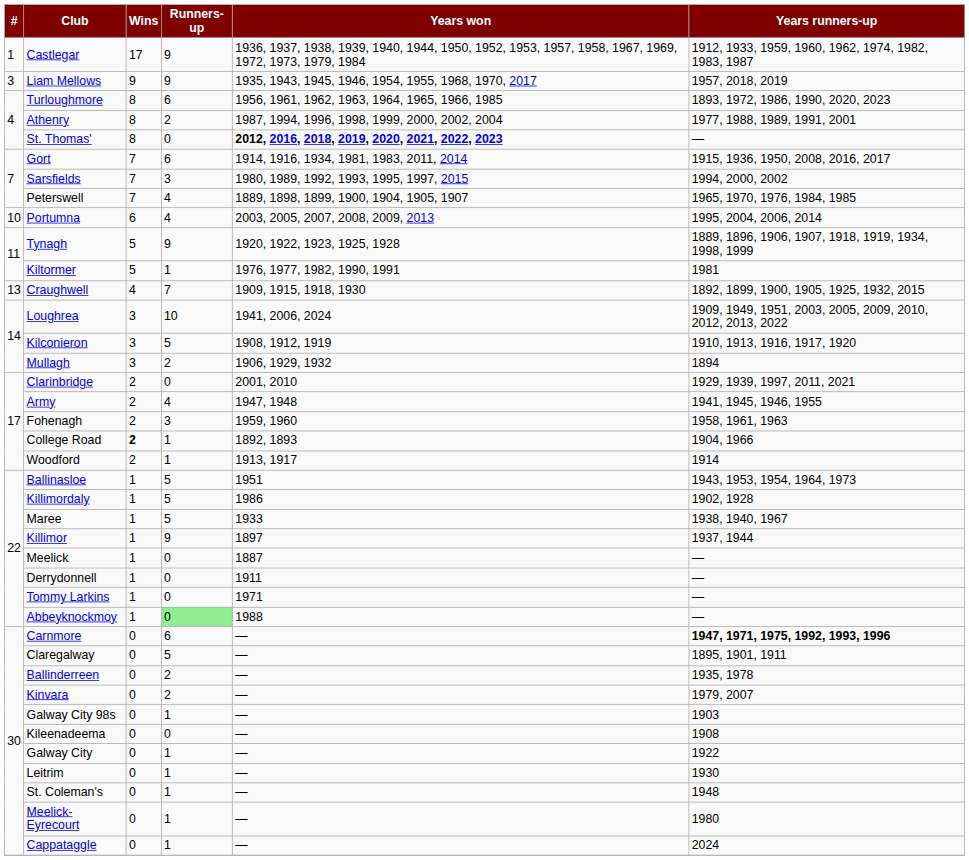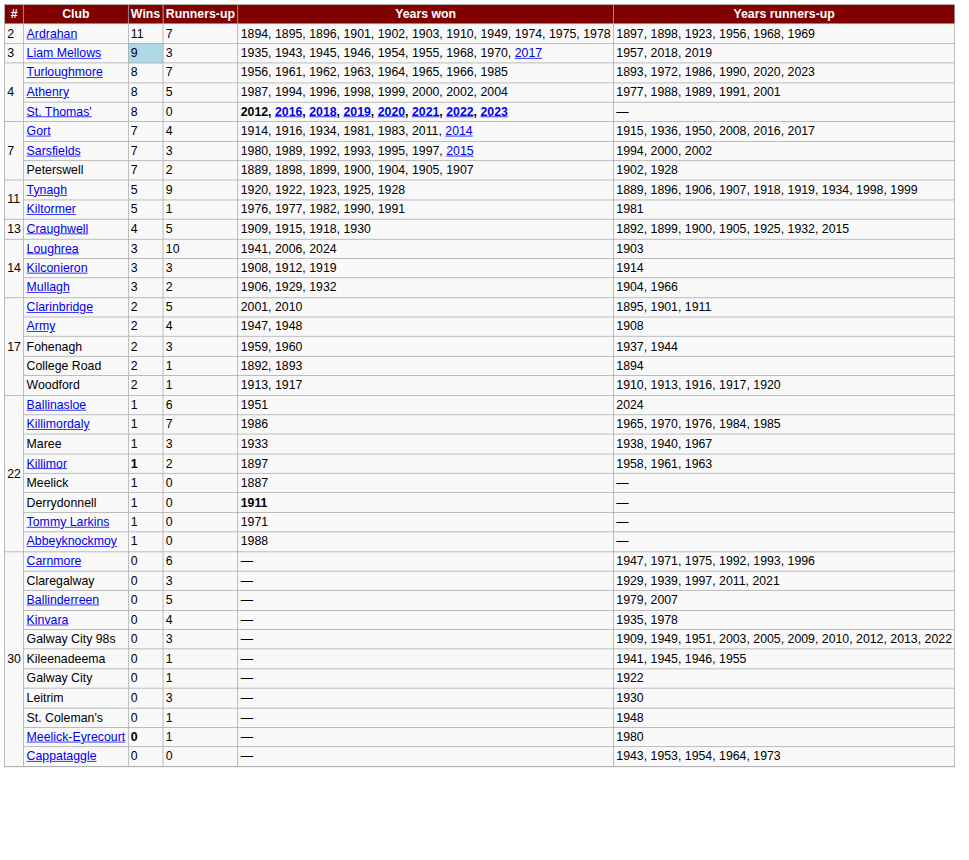- row: 1 | Castlegar | 17 | 9 | 1936, 1937, 1938, 1939, 1940, 1944, 1950, 1952, 1953, 1957, 1958, 1967, 1969, 1972, 1973, 1979, 1984 | 1912, 1933, 1959, 1960, 1962, 1974, 1982, 1983, 1987
+ row: 2 | Ardrahan | 11 | 7 | 1894, 1895, 1896, 1901, 1902, 1903, 1910, 1949, 1974, 1975, 1978 | 1897, 1898, 1923, 1956, 1968, 1969
Liam Mellows | Wins: no background -> lightblue background
Liam Mellows | Runners-up: 9 -> 3
Turloughmore | Runners-up: 6 -> 7
Athenry | Runners-up: 2 -> 5
Gort | Runners-up: 6 -> 4
Peterswell | Runners-up: 4 -> 2
Peterswell | Years runners-up: 1965, 1970, 1976, 1984, 1985 -> 1902, 1928
- row: 10 | Portumna | 6 | 4 | 2003, 2005, 2007, 2008, 2009, 2013 | 1995, 2004, 2006, 2014
Craughwell | Runners-up: 7 -> 5
Loughrea | Years runners-up: 1909, 1949, 1951, 2003, 2005, 2009, 2010, 2012, 2013, 2022 -> 1903
Kilconieron | Runners-up: 5 -> 3
Kilconieron | Years runners-up: 1910, 1913, 1916, 1917, 1920 -> 1914
Mullagh | Years runners-up: 1894 -> 1904, 1966
Clarinbridge | Runners-up: 0 -> 5
Clarinbridge | Years runners-up: 1929, 1939, 1997, 2011, 2021 -> 1895, 1901, 1911
Army | Years runners-up: 1941, 1945, 1946, 1955 -> 1908
Fohenagh | Years runners-up: 1958, 1961, 1963 -> 1937, 1944
College Road | Wins: bold -> normal
College Road | Years runners-up: 1904, 1966 -> 1894
Woodford | Years runners-up: 1914 -> 1910, 1913, 1916, 1917, 1920
Ballinasloe | Runners-up: 5 -> 6
Ballinasloe | Years runners-up: 1943, 1953, 1954, 1964, 1973 -> 2024
Killimordaly | Runners-up: 5 -> 7
Killimordaly | Years runners-up: 1902, 1928 -> 1965, 1970, 1976, 1984, 1985
Maree | Runners-up: 5 -> 3
Killimor | Wins: normal -> bold
Killimor | Runners-up: 9 -> 2
Killimor | Years runners-up: 1937, 1944 -> 1958, 1961, 1963
Derrydonnell | Years won: normal -> bold
Abbeyknockmoy | Runners-up: lightgreen background -> no background
Carnmore | Years runners-up: bold -> normal
Claregalway | Runners-up: 5 -> 3
Claregalway | Years runners-up: 1895, 1901, 1911 -> 1929, 1939, 1997, 2011, 2021
Ballinderreen | Runners-up: 2 -> 5
Ballinderreen | Years runners-up: 1935, 1978 -> 1979, 2007
Kinvara | Runners-up: 2 -> 4
Kinvara | Years runners-up: 1979, 2007 -> 1935, 1978
Galway City 98s | Runners-up: 1 -> 3
Galway City 98s | Years runners-up: 1903 -> 1909, 1949, 1951, 2003, 2005, 2009, 2010, 2012, 2013, 2022
Kileenadeema | Runners-up: 0 -> 1
Kileenadeema | Years runners-up: 1908 -> 1941, 1945, 1946, 1955
Leitrim | Runners-up: 1 -> 3
Meelick-Eyrecourt | Wins: normal -> bold
Cappataggle | Runners-up: 1 -> 0
Cappataggle | Years runners-up: 2024 -> 1943, 1953, 1954, 1964, 1973
